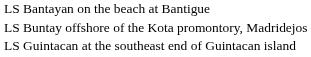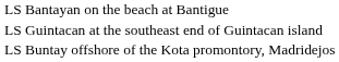rows swapped: LS Buntay offshore of the Kota promontory, Madridejos <-> LS Guintacan at the southeast end of Guintacan island
